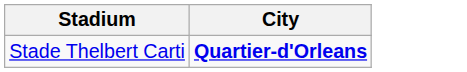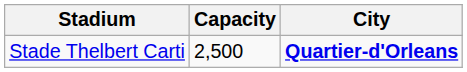+ column: Capacity | 2,500
